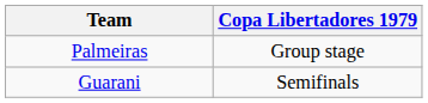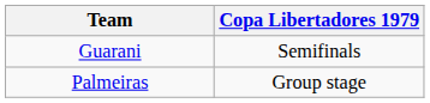rows swapped: Guarani <-> Palmeiras
